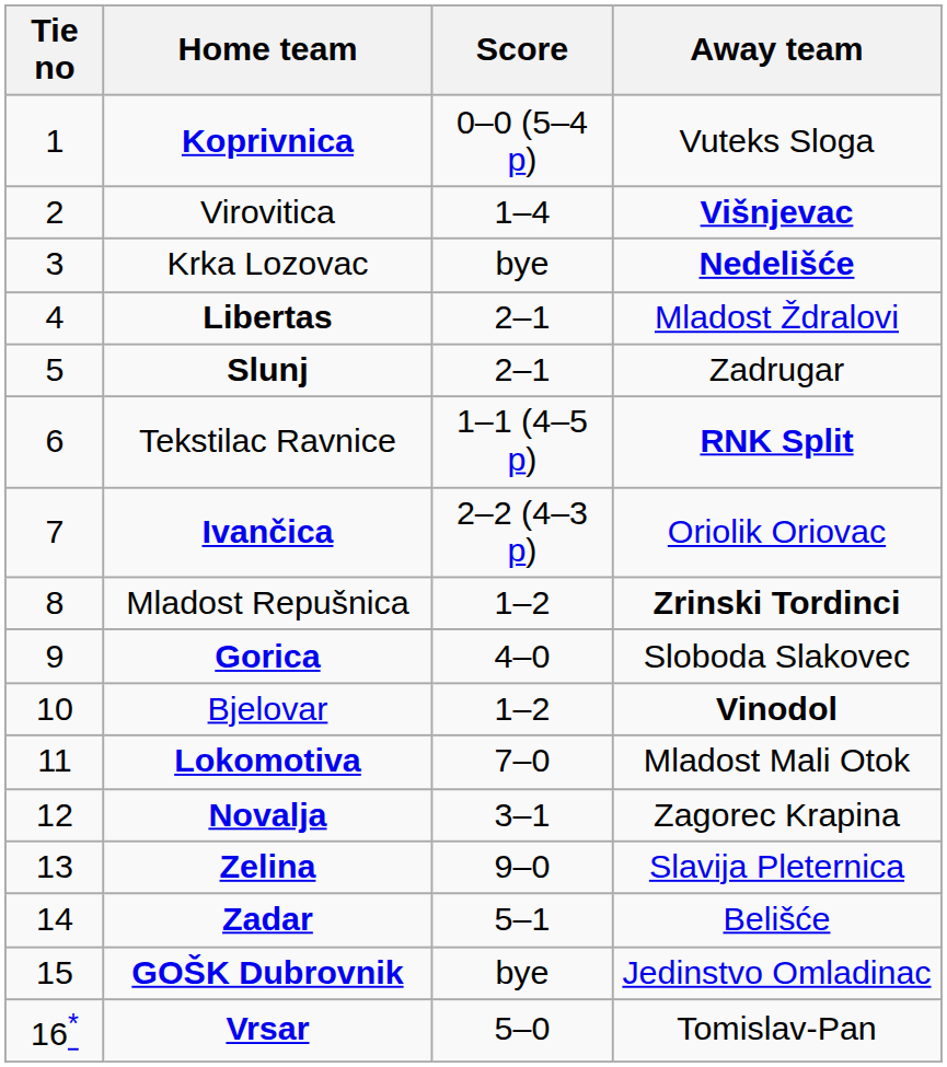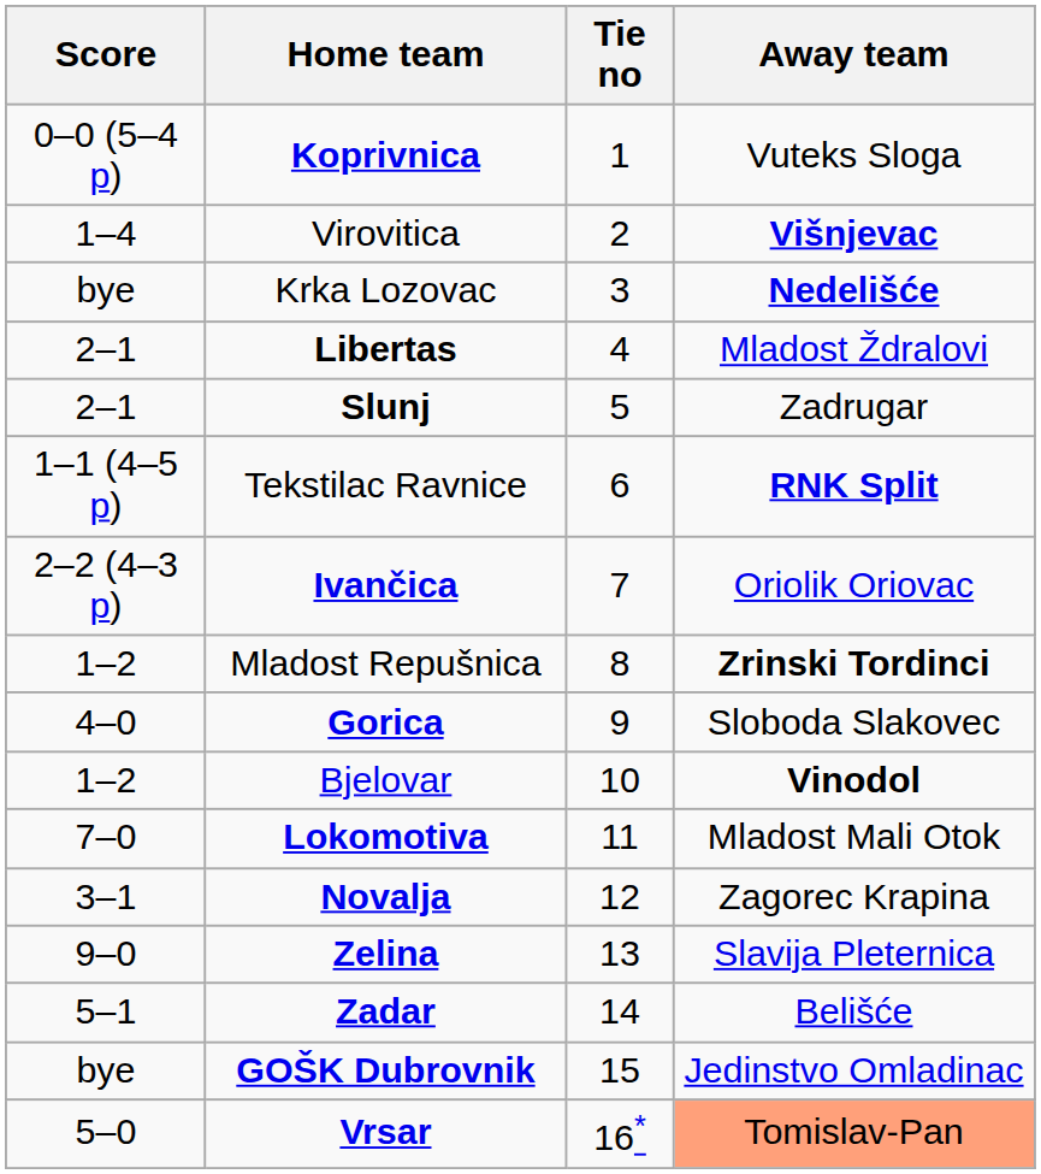columns swapped: Tie no <-> Score
Vrsar | Away team: no background -> lightsalmon background
